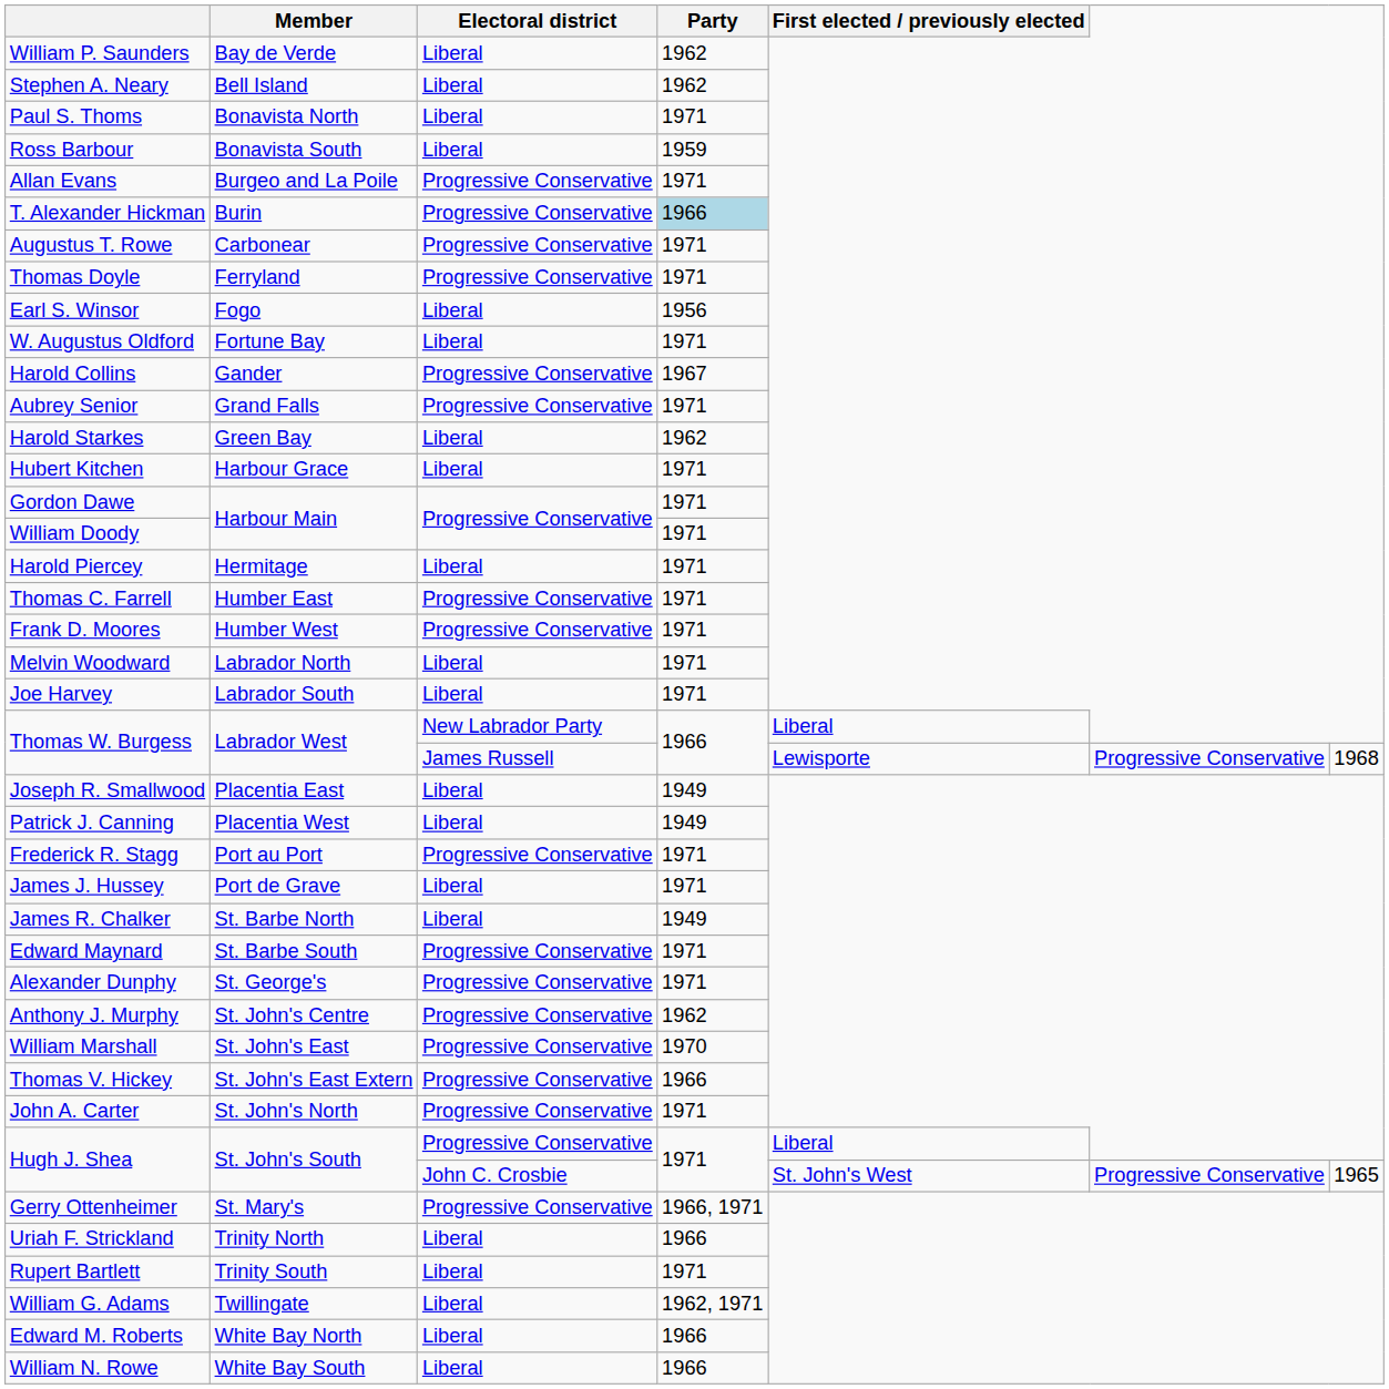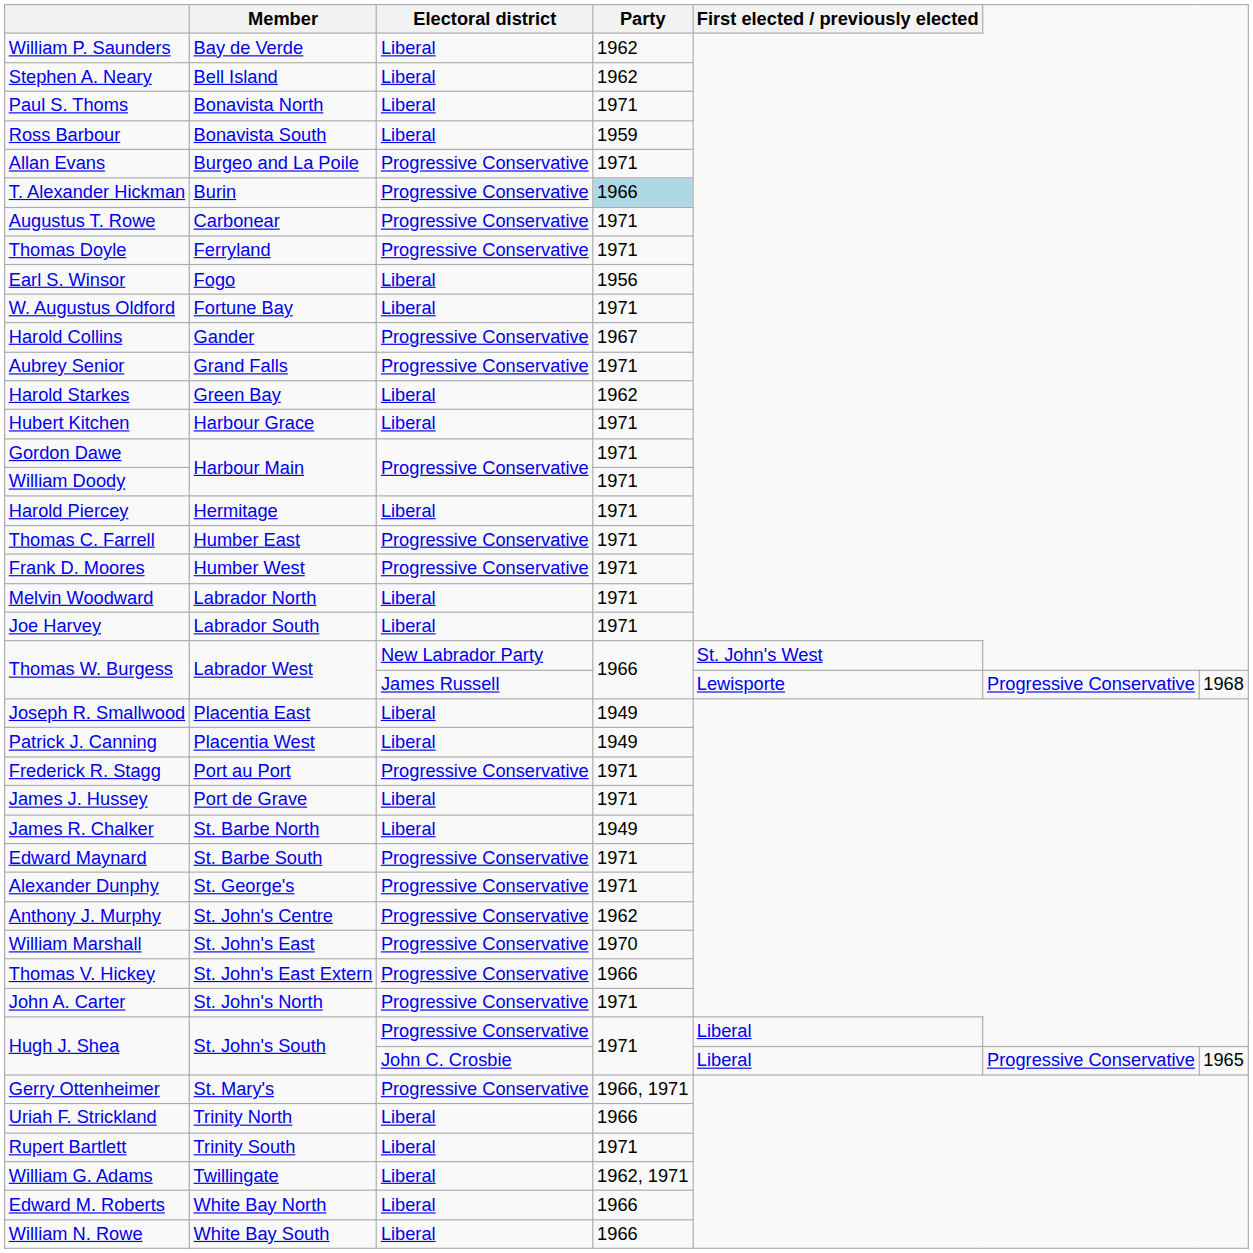Thomas W. Burgess / New Labrador Party | First elected / previously elected: Liberal -> St. John's West
Hugh J. Shea / John C. Crosbie | First elected / previously elected: St. John's West -> Liberal
